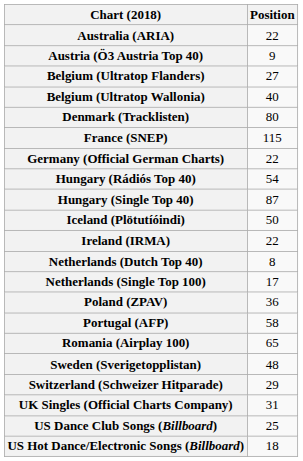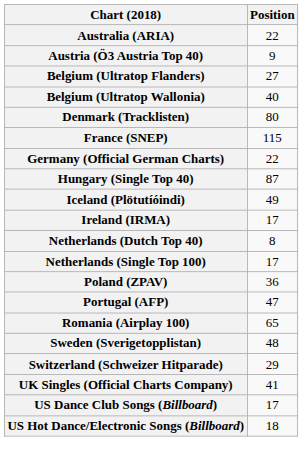- row: Hungary (Rádiós Top 40) | 54
Iceland (Plötutíóindi) | Position: 50 -> 49
Ireland (IRMA) | Position: 22 -> 17
Portugal (AFP) | Position: 58 -> 47
UK Singles (Official Charts Company) | Position: 31 -> 41
US Dance Club Songs (Billboard) | Position: 25 -> 17
